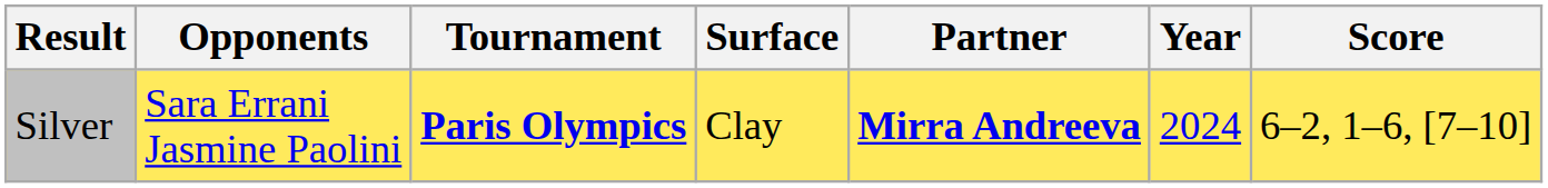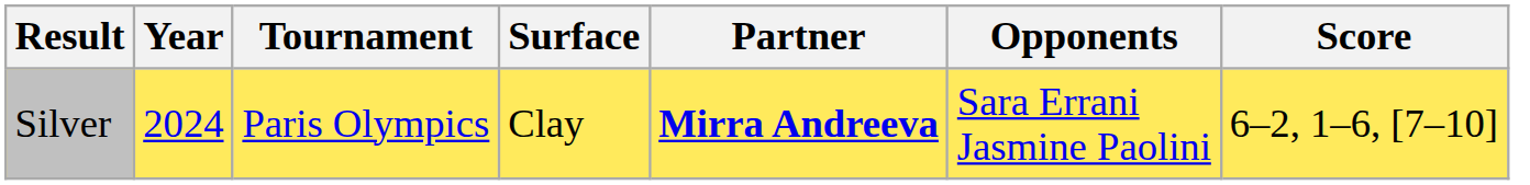columns swapped: Year <-> Opponents
Silver | Tournament: bold -> normal
